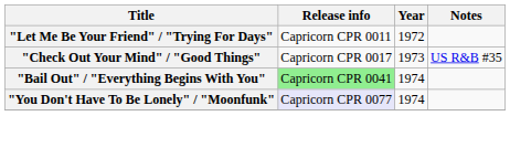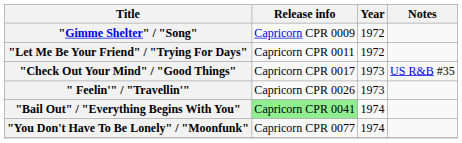+ row: "Gimme Shelter" / "Song" | Capricorn CPR 0009 | 1972
+ row: " Feelin'" / "Travellin'" | Capricorn CPR 0026 | 1973
"You Don't Have To Be Lonely" / "Moonfunk" | Release info: lavender background -> no background
